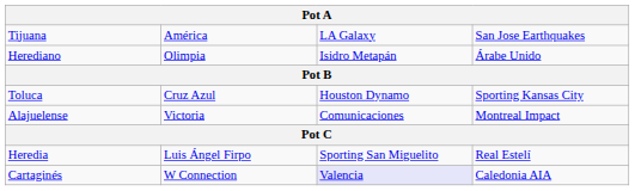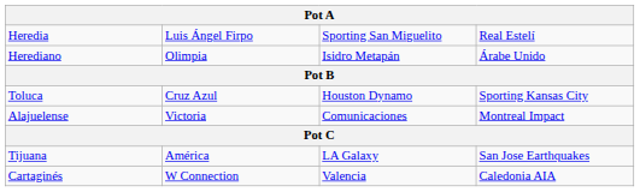rows swapped: Tijuana <-> Heredia
Cartaginés | column 3: lavender background -> no background
